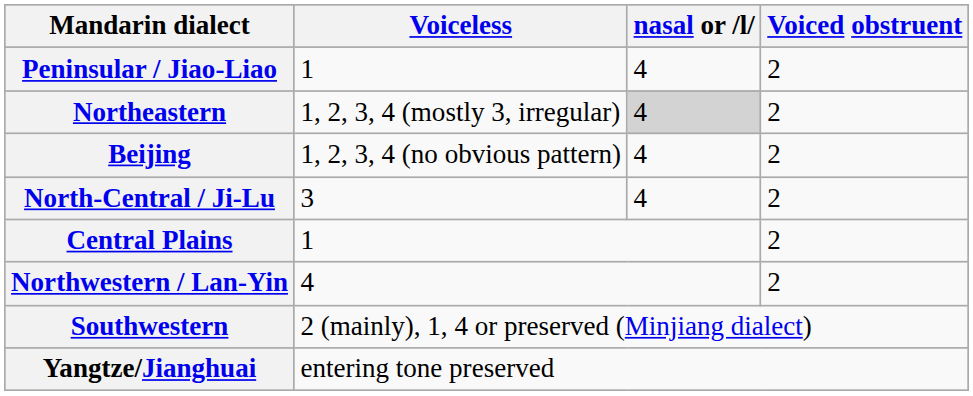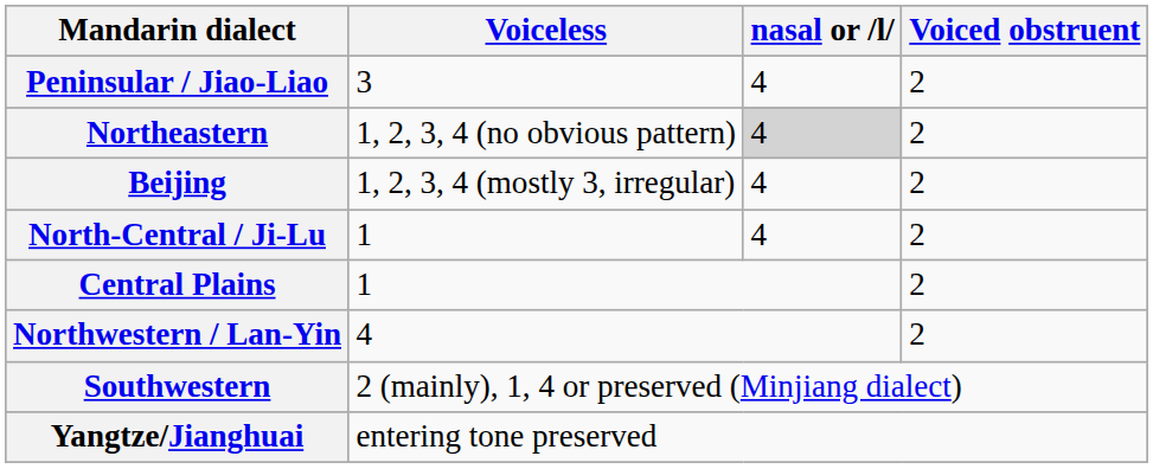Peninsular / Jiao-Liao | Voiceless: 1 -> 3
Northeastern | Voiceless: 1, 2, 3, 4 (mostly 3, irregular) -> 1, 2, 3, 4 (no obvious pattern)
Beijing | Voiceless: 1, 2, 3, 4 (no obvious pattern) -> 1, 2, 3, 4 (mostly 3, irregular)
North-Central / Ji-Lu | Voiceless: 3 -> 1
